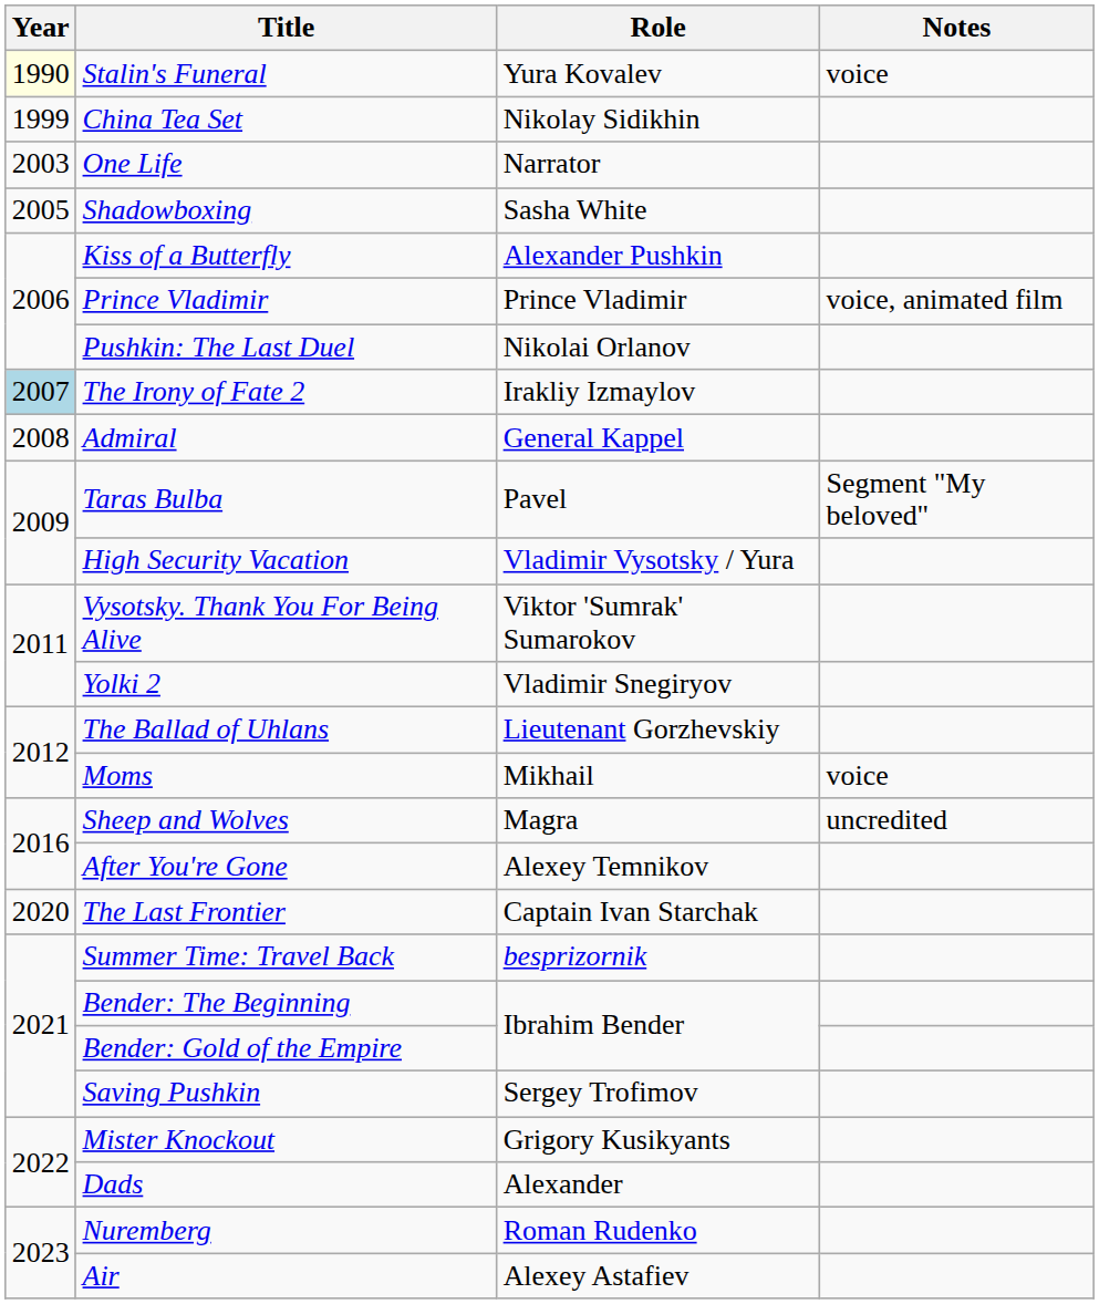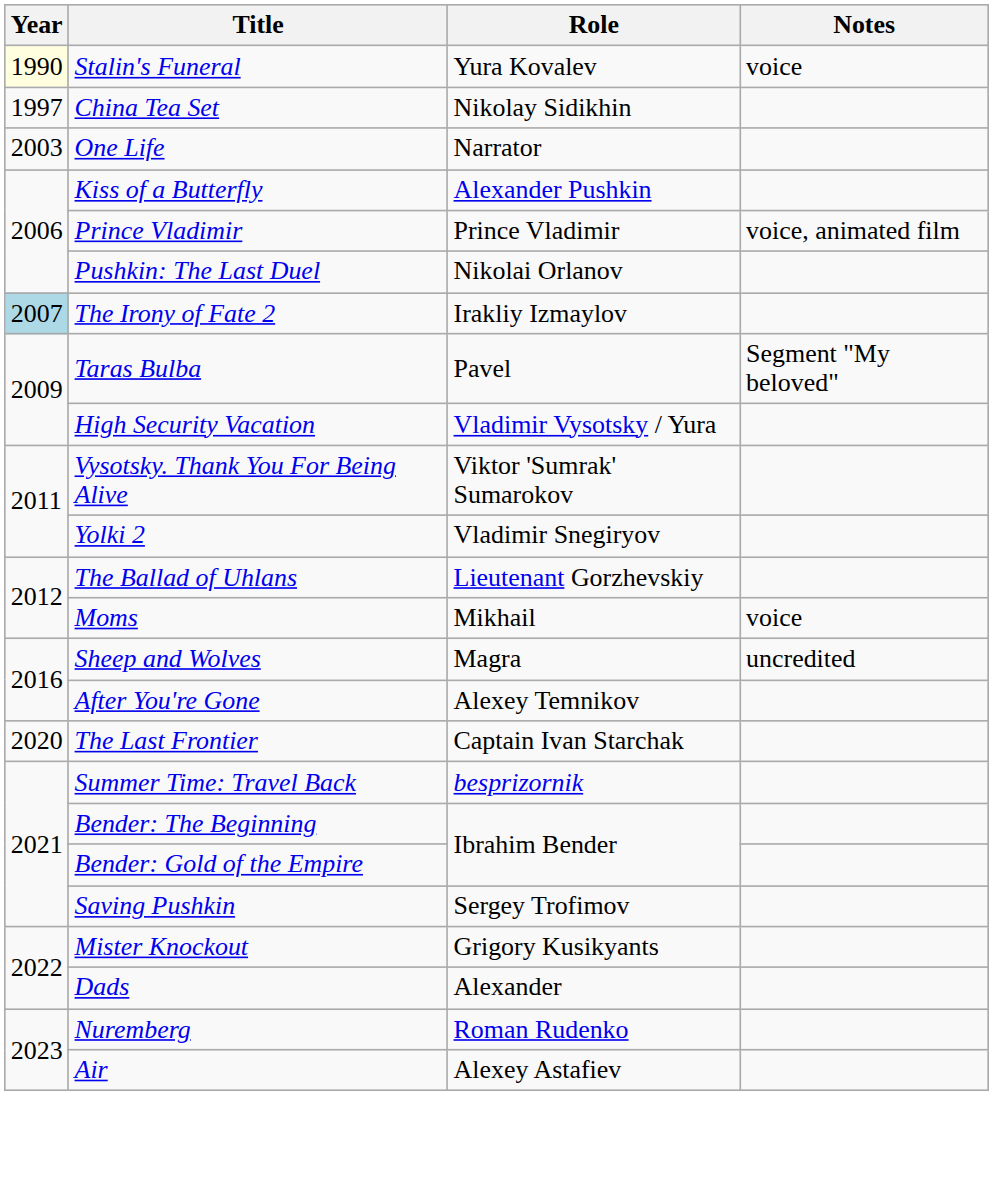China Tea Set | Year: 1999 -> 1997
- row: 2005 | Shadowboxing | Sasha White
- row: 2008 | Admiral | General Kappel
